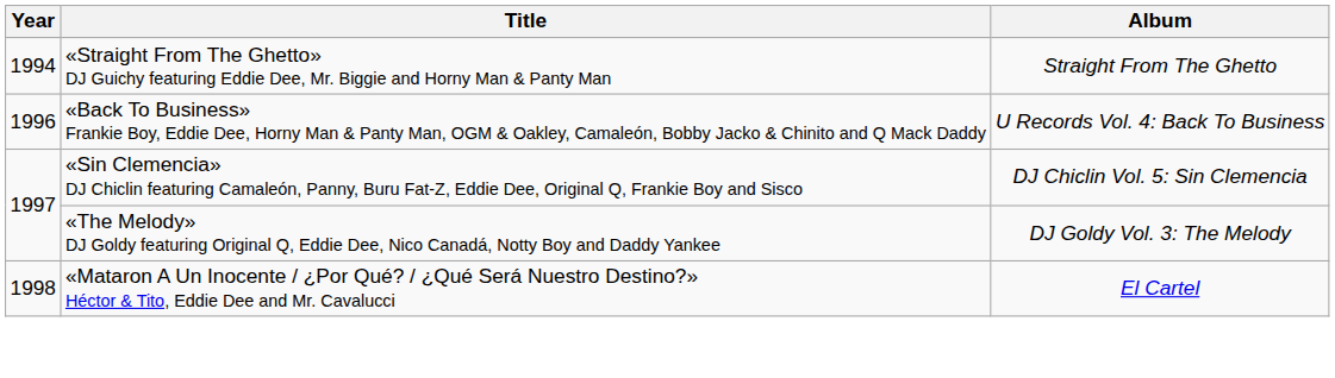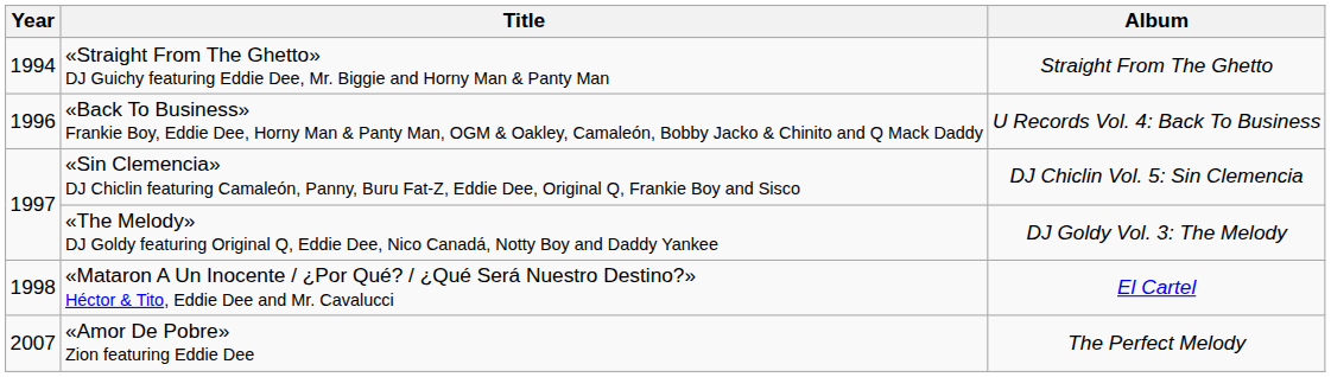+ row: 2007 | «Amor De Pobre» Zion featuring Eddie Dee | The Perfect Melody
